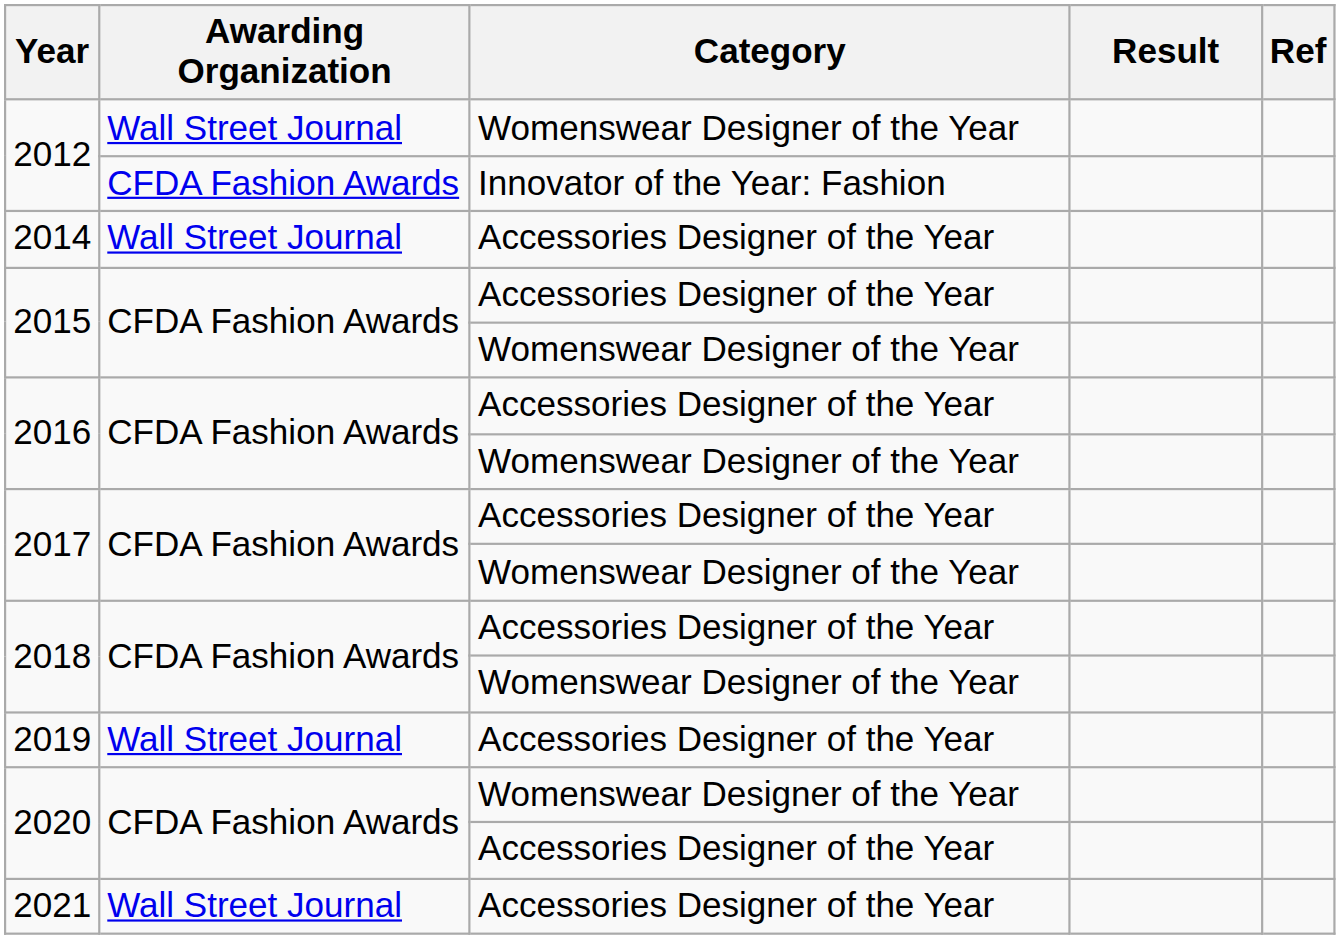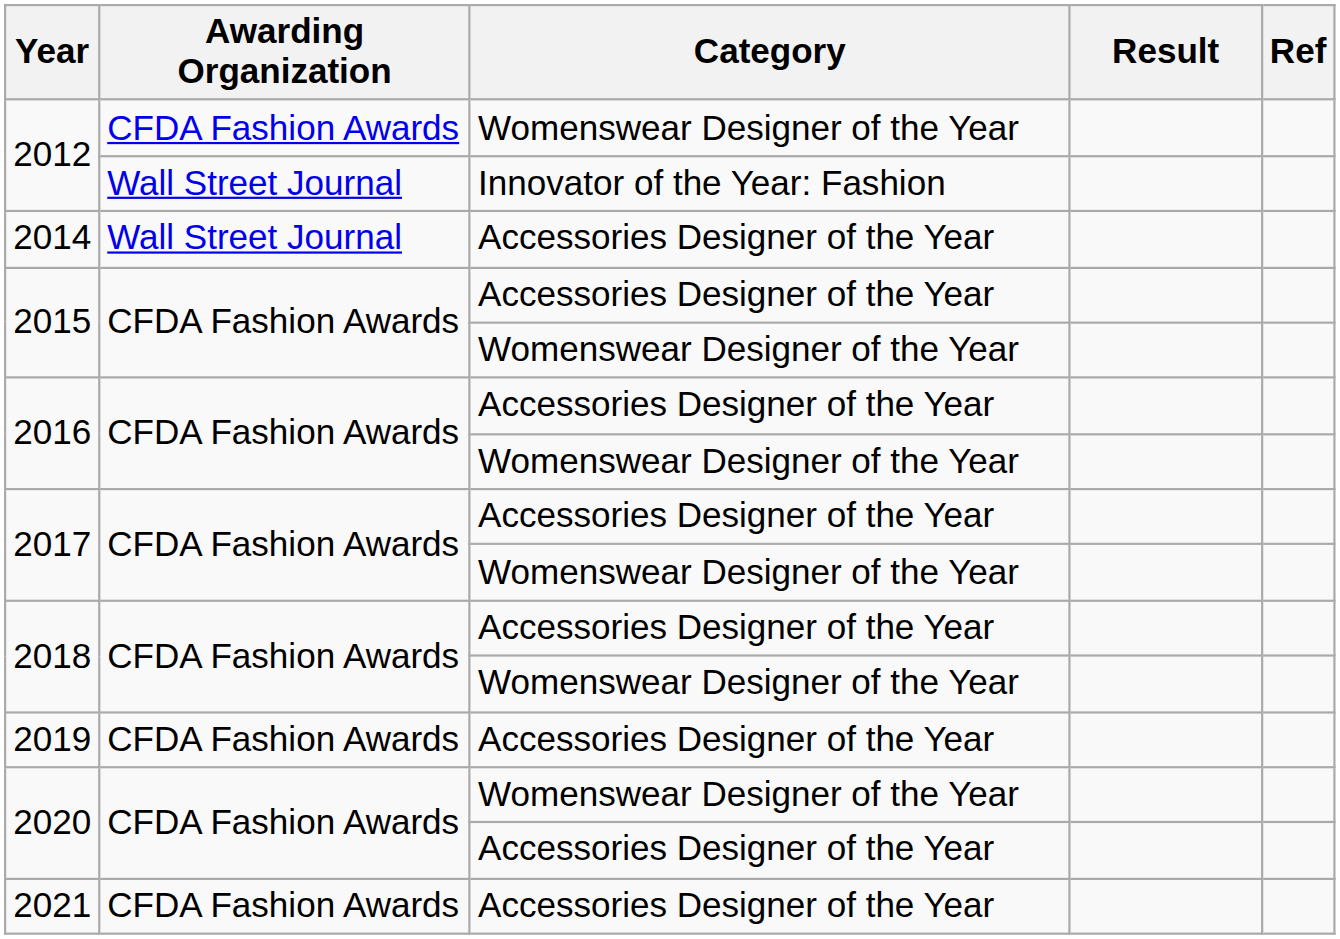2012 / Womenswear Designer of the Year | Awarding Organization: Wall Street Journal -> CFDA Fashion Awards
2012 / Innovator of the Year: Fashion | Awarding Organization: CFDA Fashion Awards -> Wall Street Journal
2019 | Awarding Organization: Wall Street Journal -> CFDA Fashion Awards
2021 | Awarding Organization: Wall Street Journal -> CFDA Fashion Awards
